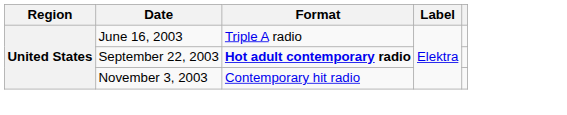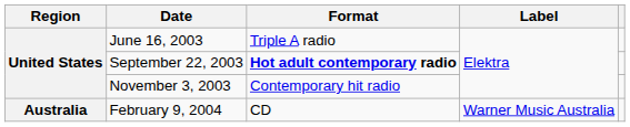+ row: Australia | February 9, 2004 | CD | Warner Music Australia
